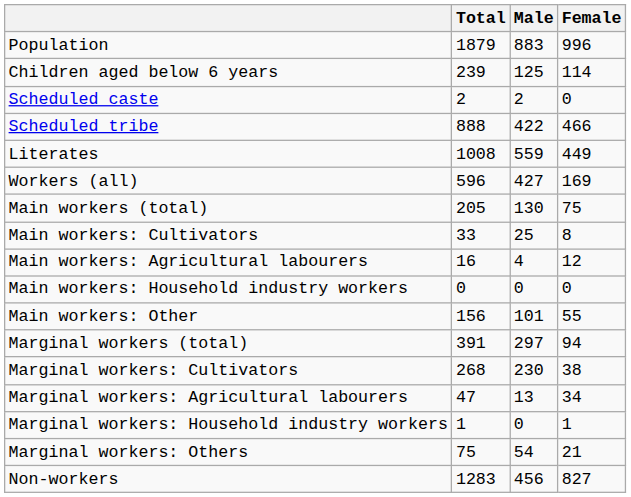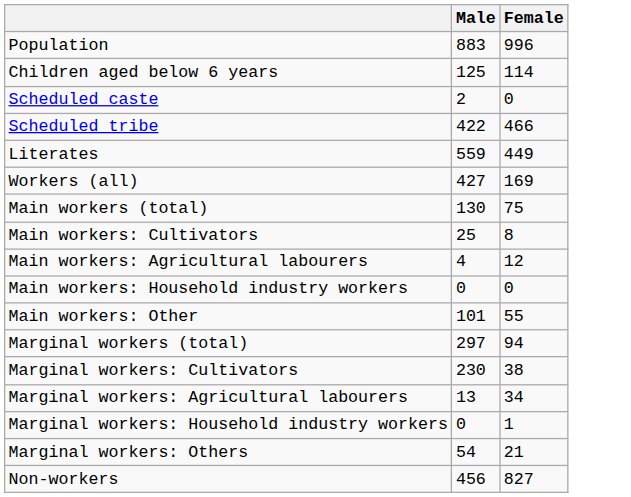- column: Total | 1879 | 239 | 2 | 888 | 1008 | 596 | 205 | 33 | 16 | 0 | 156 | 391 | 268 | 47 | 1 | 75 | 1283
